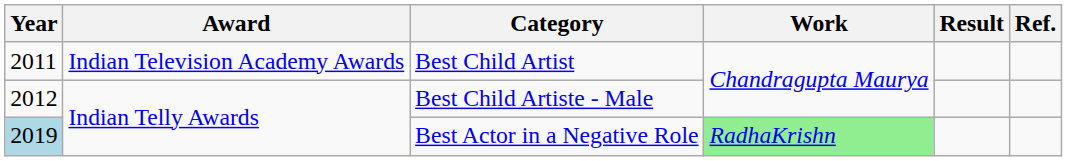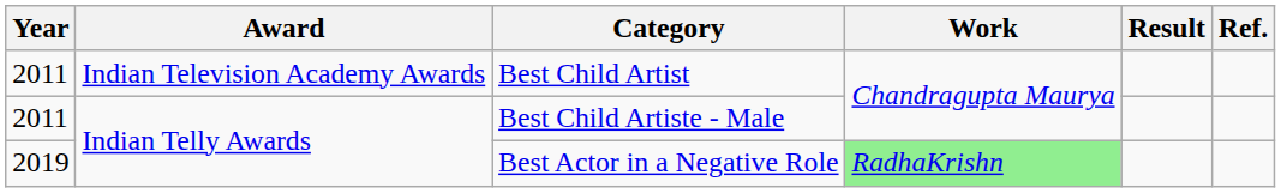Best Child Artiste - Male | Year: 2012 -> 2011
Best Actor in a Negative Role | Year: lightblue background -> no background
